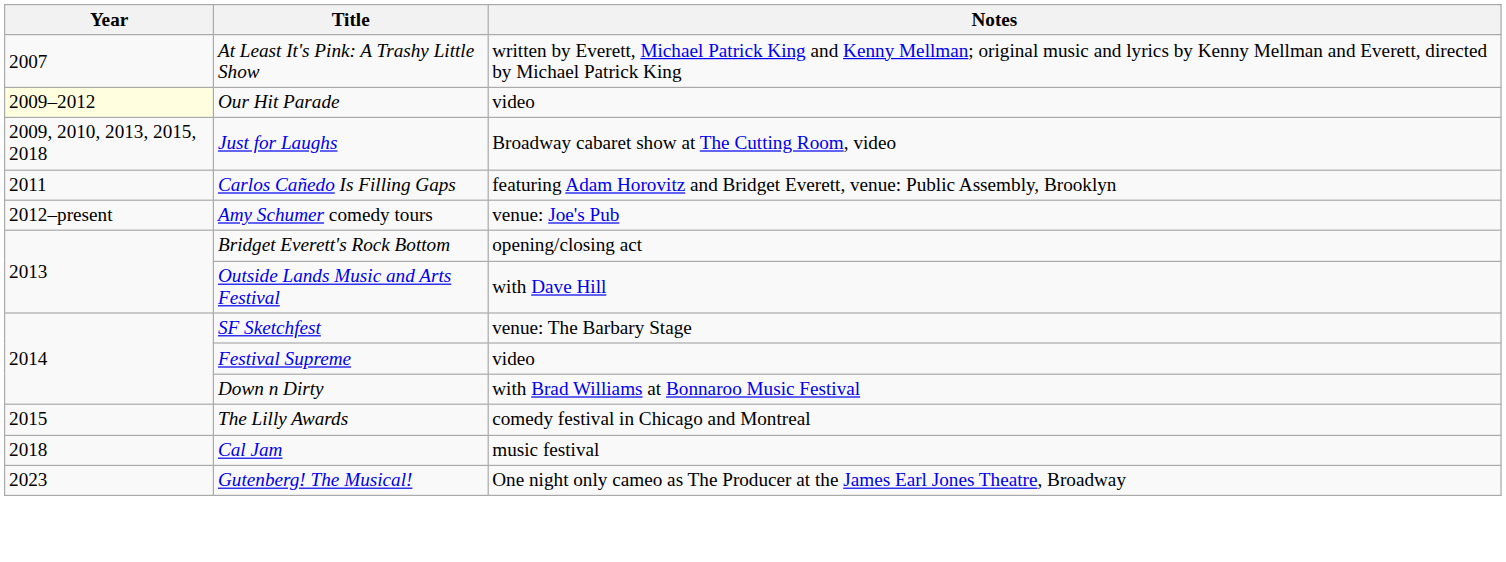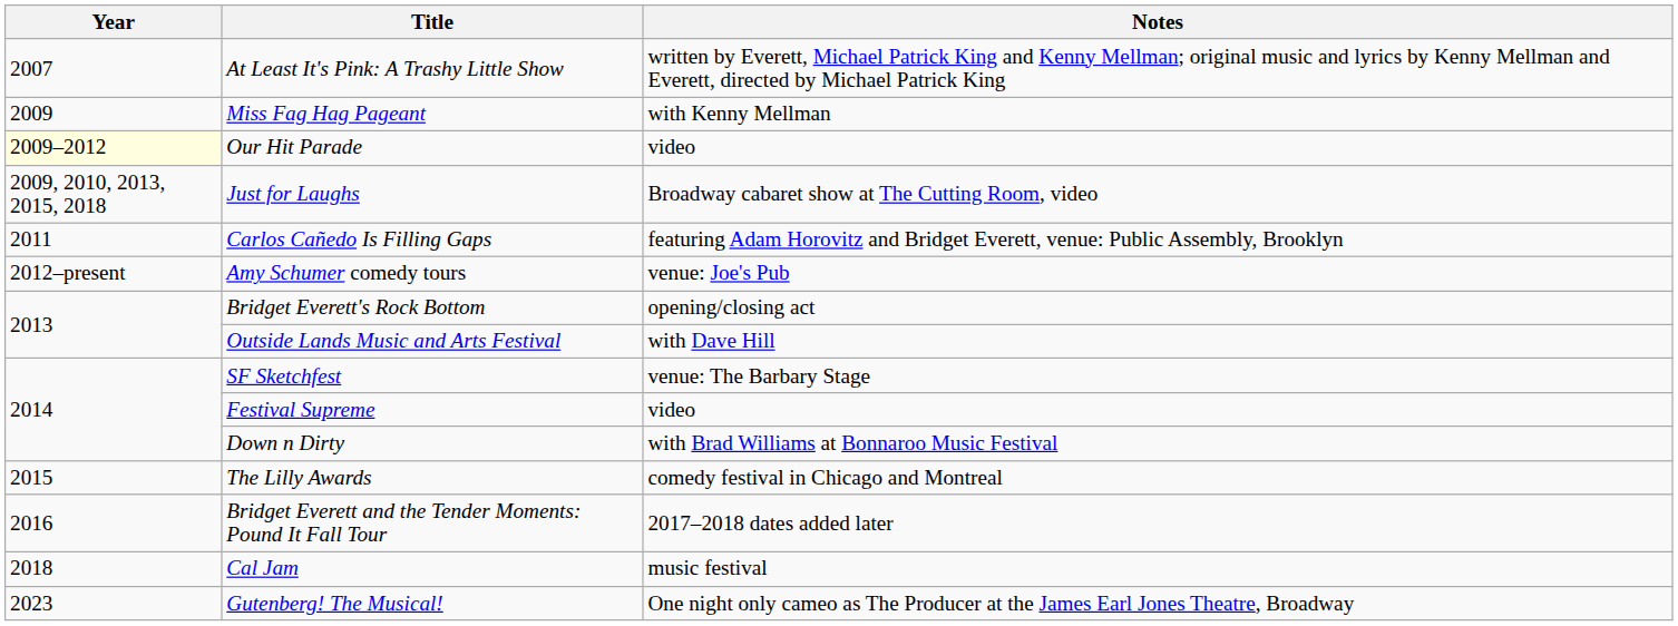+ row: 2009 | Miss Fag Hag Pageant | with Kenny Mellman
+ row: 2016 | Bridget Everett and the Tender Moments: Pound It Fall Tour | 2017–2018 dates added later
